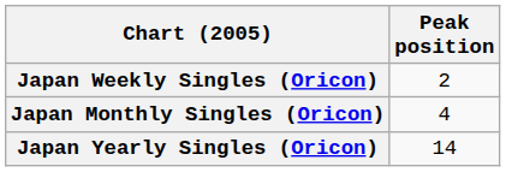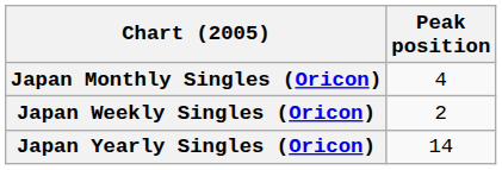rows swapped: Japan Weekly Singles (Oricon) <-> Japan Monthly Singles (Oricon)
